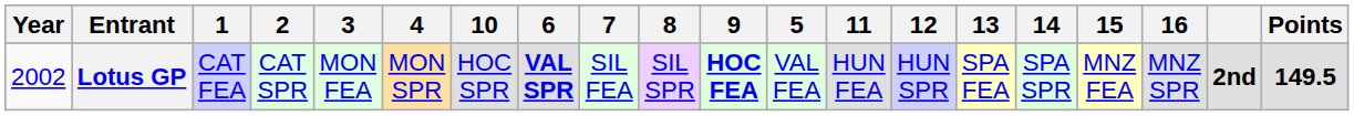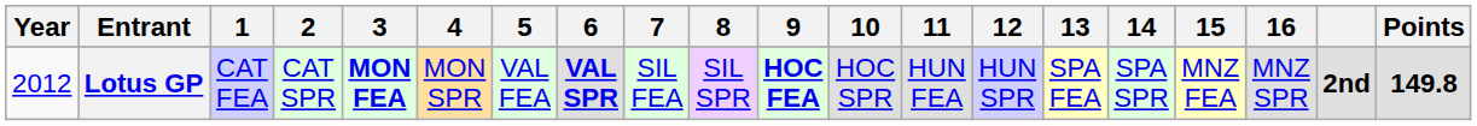columns swapped: 5 <-> 10
Lotus GP | Year: 2002 -> 2012
Lotus GP | 3: normal -> bold
Lotus GP | Points: 149.5 -> 149.8
